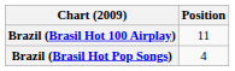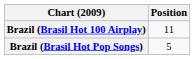Brazil (Brasil Hot Pop Songs) | Position: 4 -> 5
